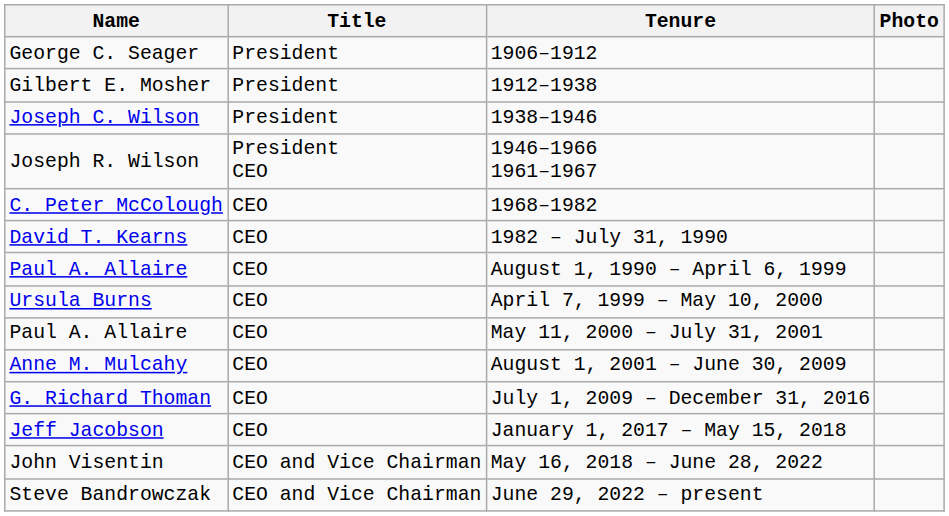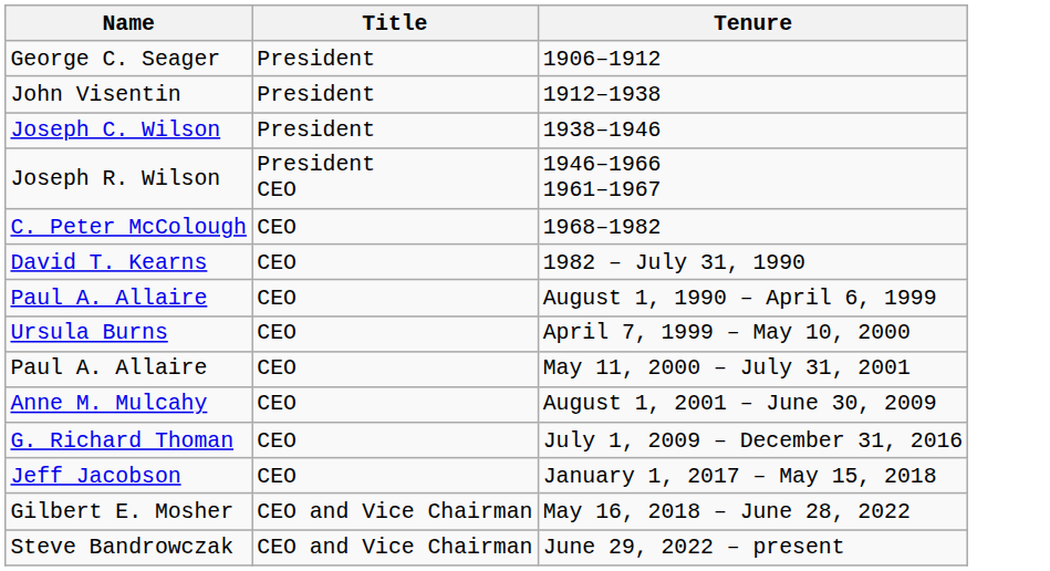- column: Photo
1912–1938 | Name: Gilbert E. Mosher -> John Visentin
May 16, 2018 – June 28, 2022 | Name: John Visentin -> Gilbert E. Mosher
